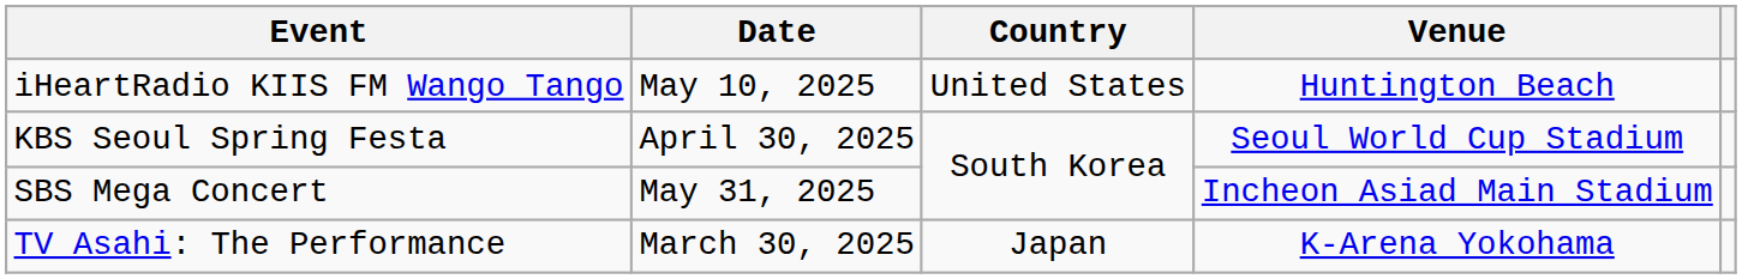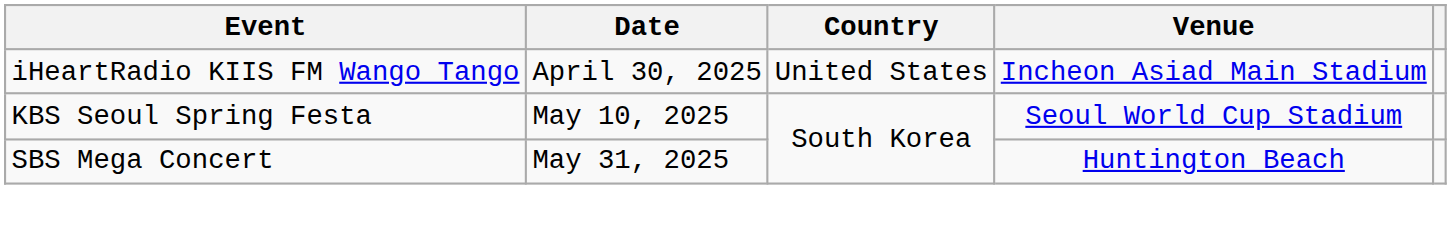iHeartRadio KIIS FM Wango Tango | Date: May 10, 2025 -> April 30, 2025
iHeartRadio KIIS FM Wango Tango | Venue: Huntington Beach -> Incheon Asiad Main Stadium
KBS Seoul Spring Festa | Date: April 30, 2025 -> May 10, 2025
SBS Mega Concert | Venue: Incheon Asiad Main Stadium -> Huntington Beach
- row: TV Asahi: The Performance | March 30, 2025 | Japan | K-Arena Yokohama
